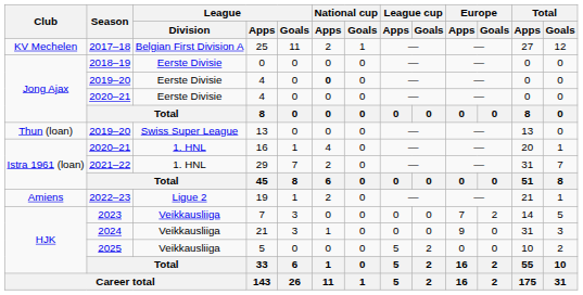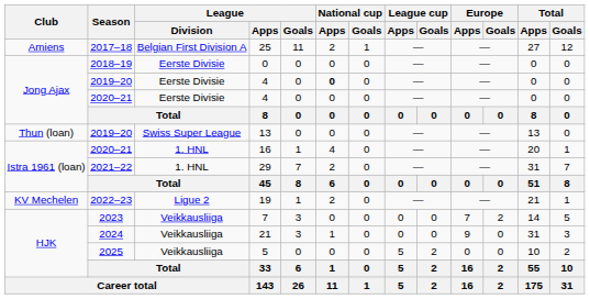25 | Club: KV Mechelen -> Amiens
19 | Club: Amiens -> KV Mechelen
